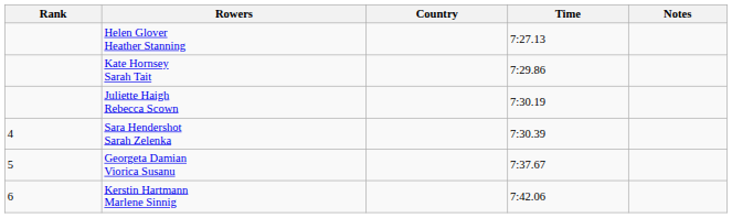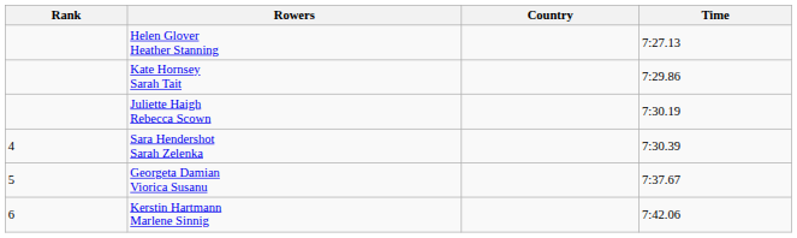- column: Notes
